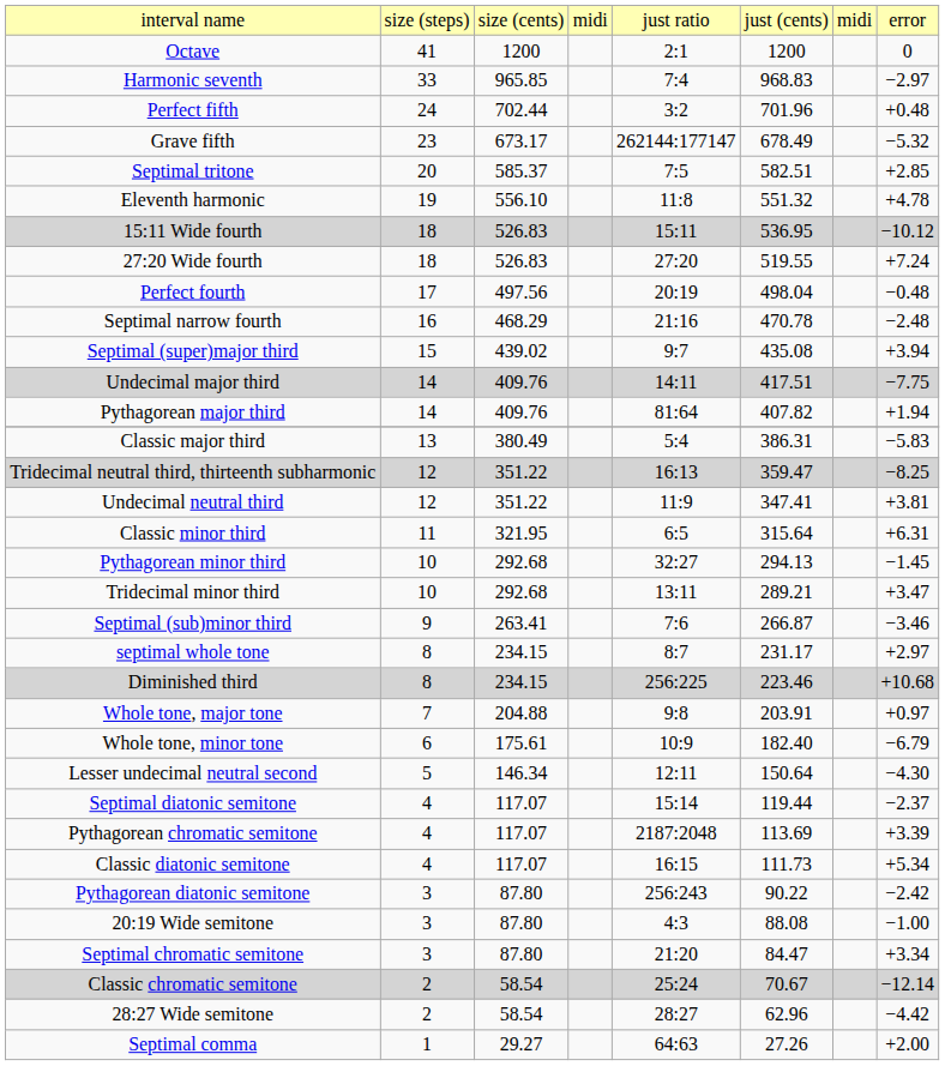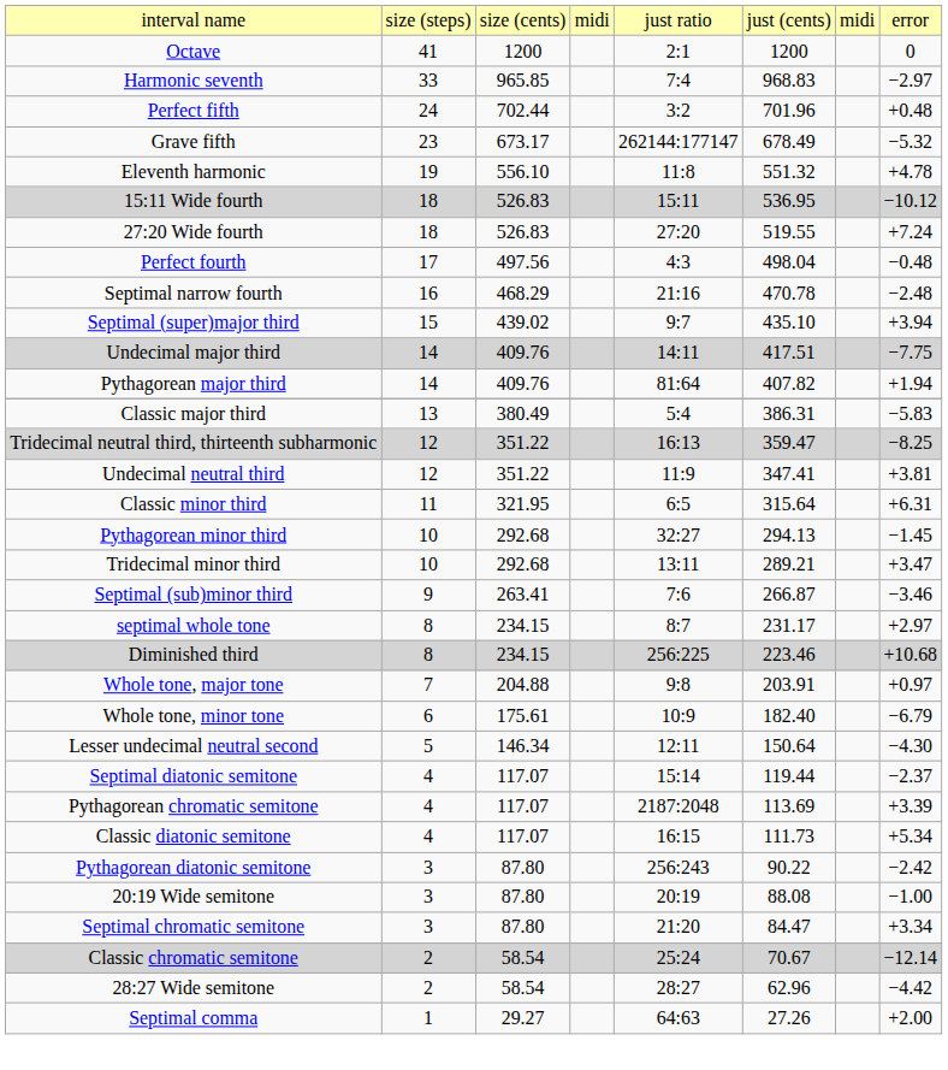- row: Septimal tritone | 20 | 585.37 | 7:5 | 582.51 | +2.85
Perfect fourth | column 5: 20:19 -> 4:3
Septimal (super)major third | column 6: 435.08 -> 435.10
20:19 Wide semitone | column 5: 4:3 -> 20:19
